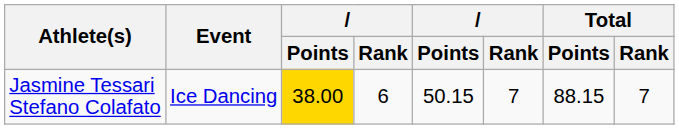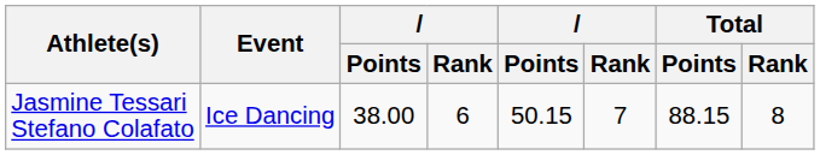Jasmine Tessari Stefano Colafato | column 3: gold background -> no background
Jasmine Tessari Stefano Colafato | Total / Rank: 7 -> 8
